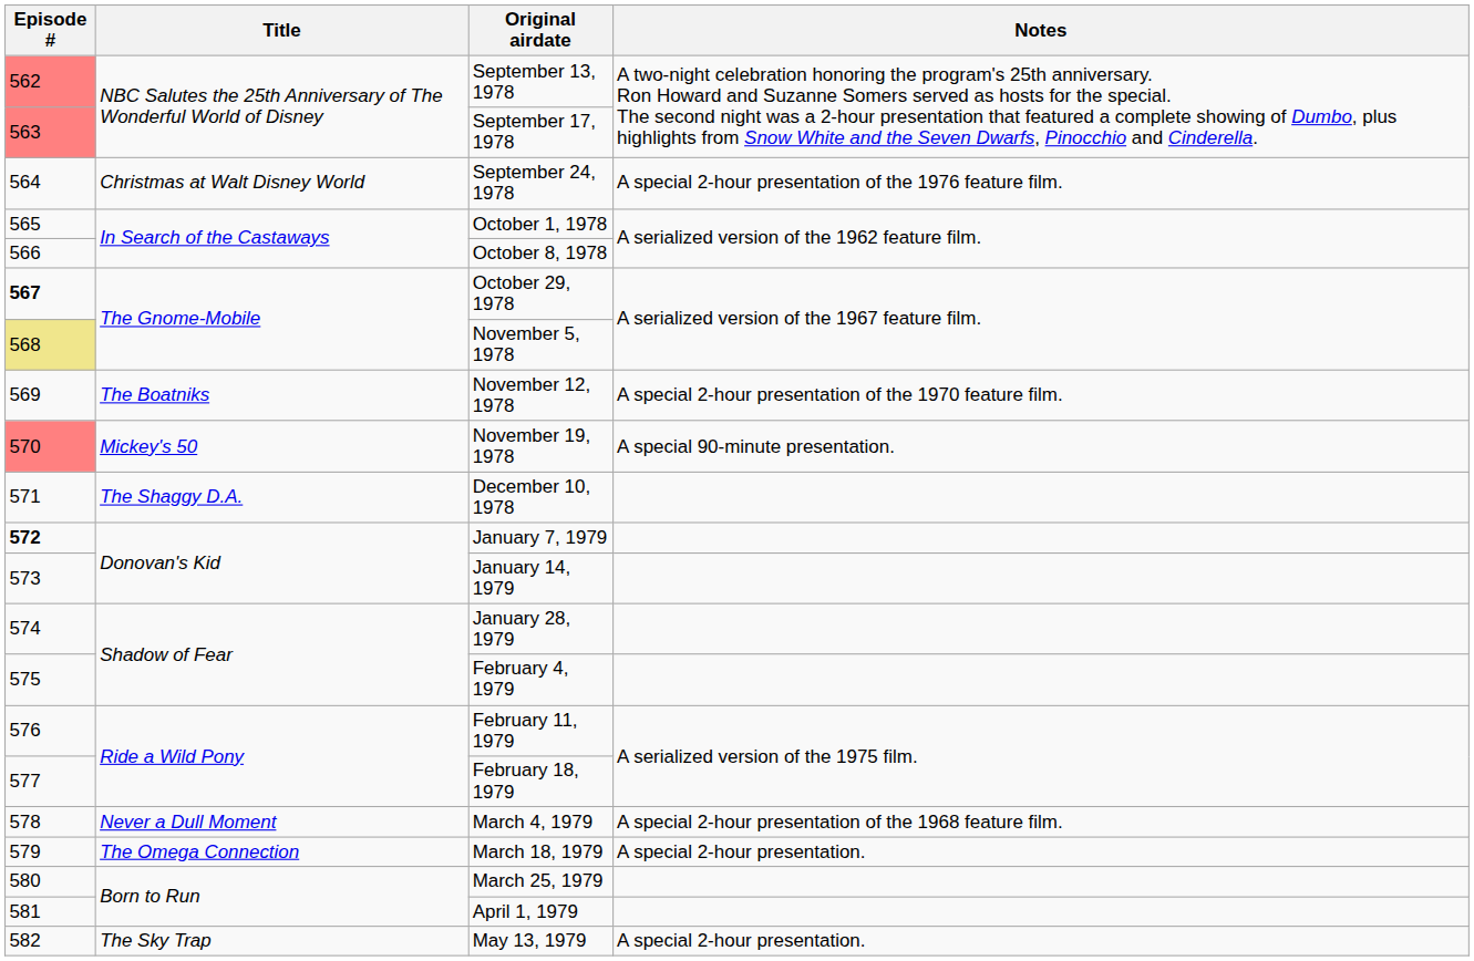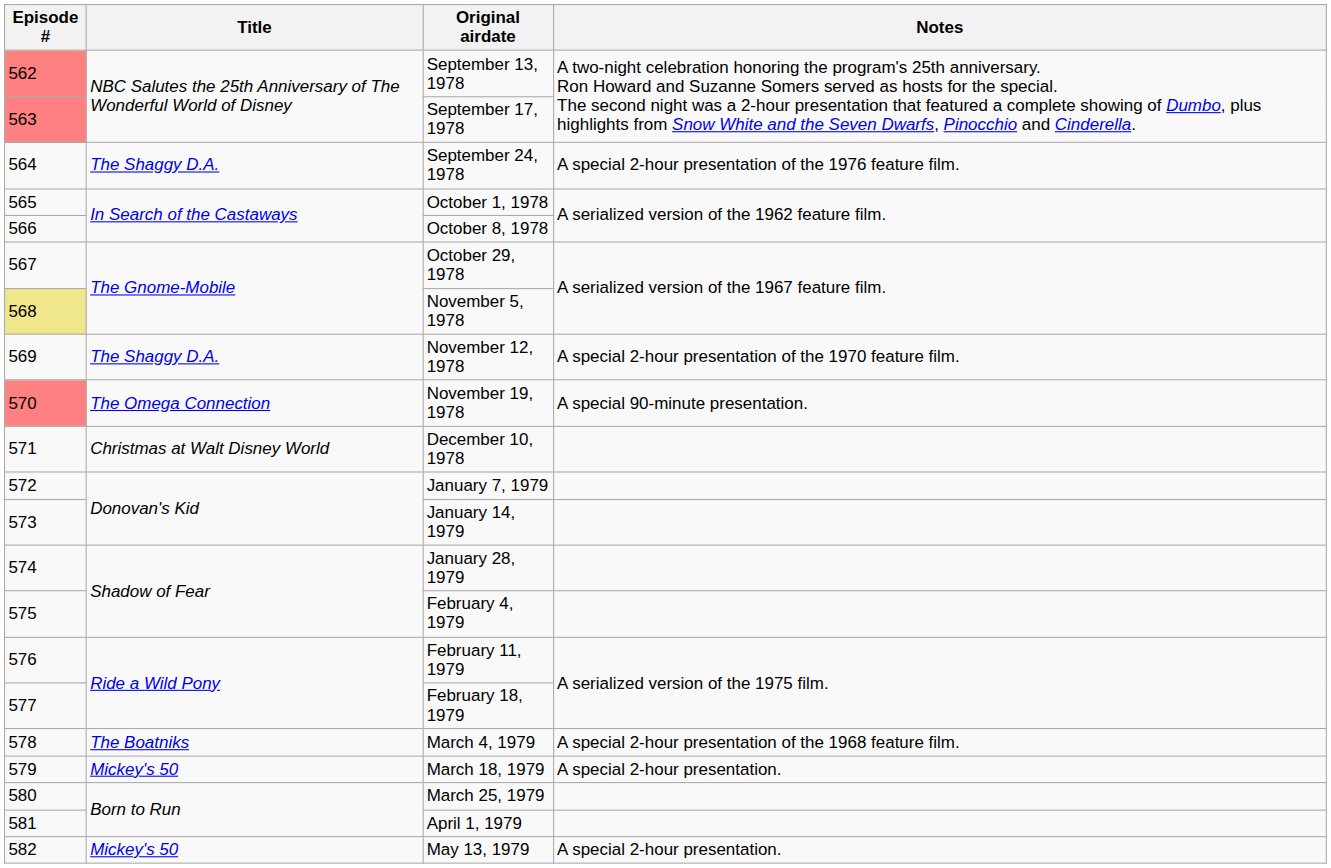September 24, 1978 | Title: Christmas at Walt Disney World -> The Shaggy D.A.
October 29, 1978 | Episode #: bold -> normal
November 12, 1978 | Title: The Boatniks -> The Shaggy D.A.
November 19, 1978 | Title: Mickey's 50 -> The Omega Connection
December 10, 1978 | Title: The Shaggy D.A. -> Christmas at Walt Disney World
January 7, 1979 | Episode #: bold -> normal
March 4, 1979 | Title: Never a Dull Moment -> The Boatniks
March 18, 1979 | Title: The Omega Connection -> Mickey's 50
May 13, 1979 | Title: The Sky Trap -> Mickey's 50
